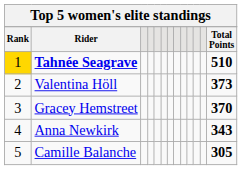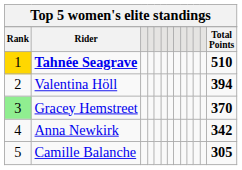Valentina Höll | Total Points: 373 -> 394
Gracey Hemstreet | Rank: no background -> lightgreen background
Anna Newkirk | Total Points: 343 -> 342
